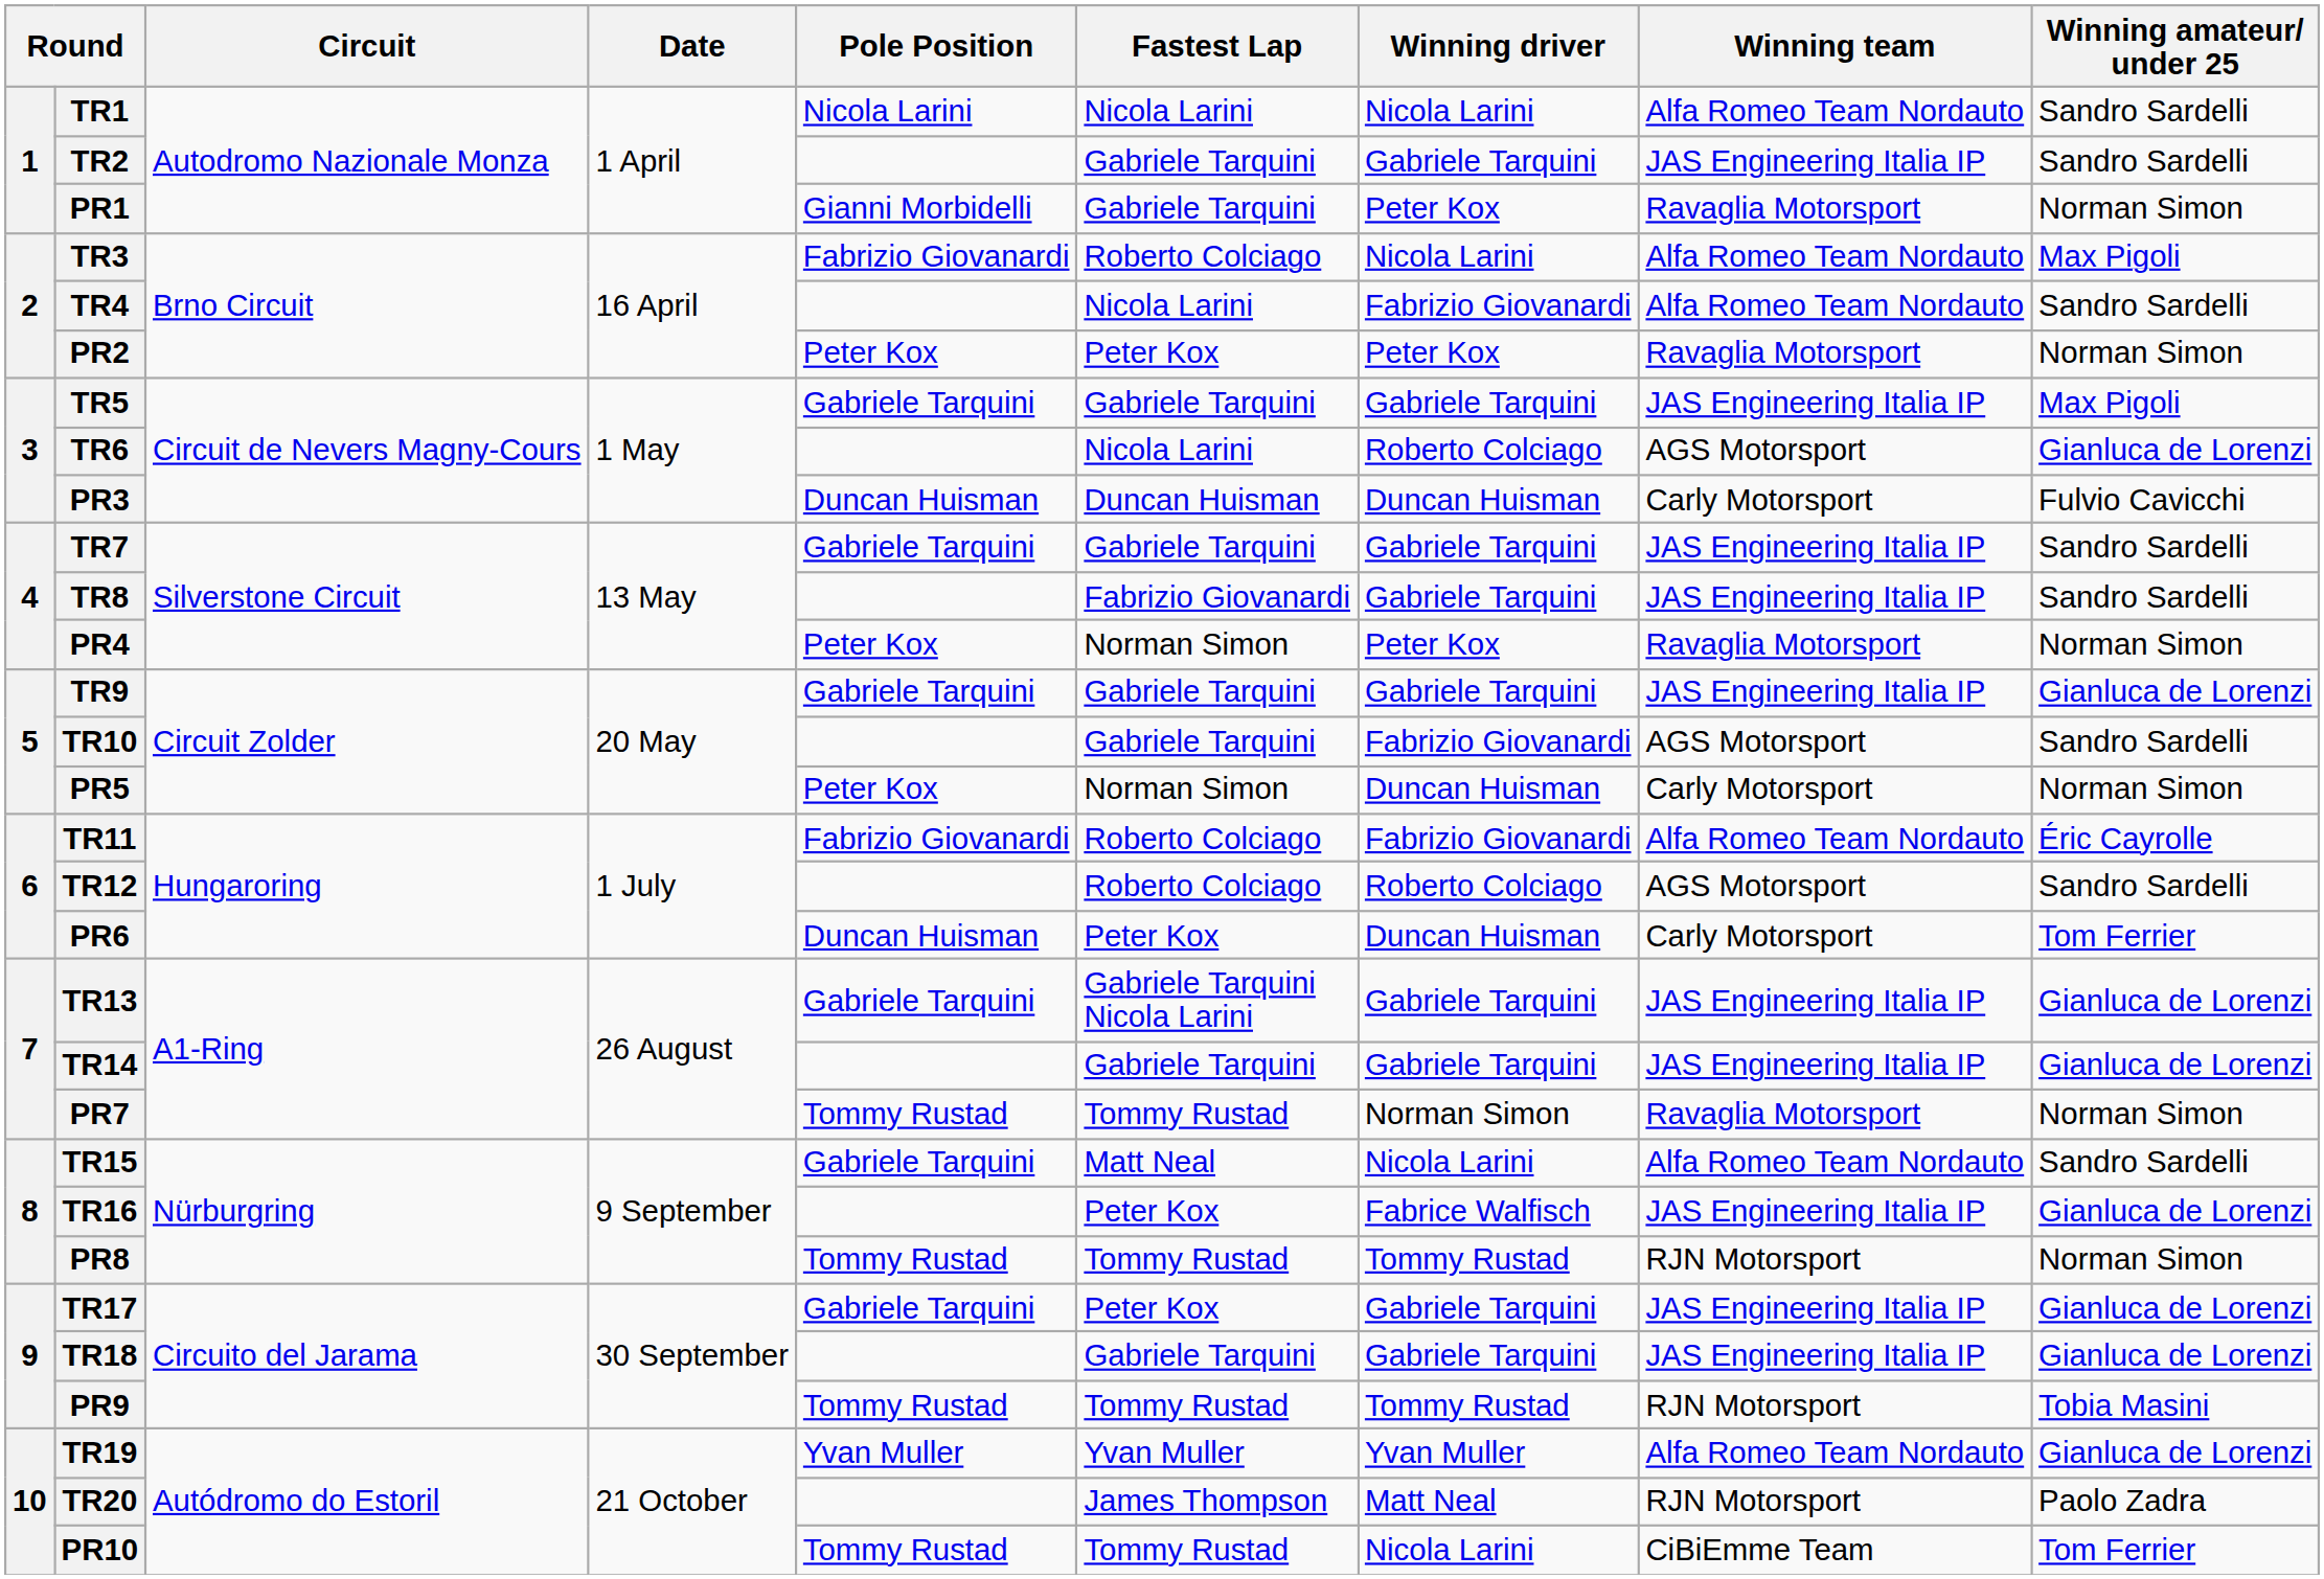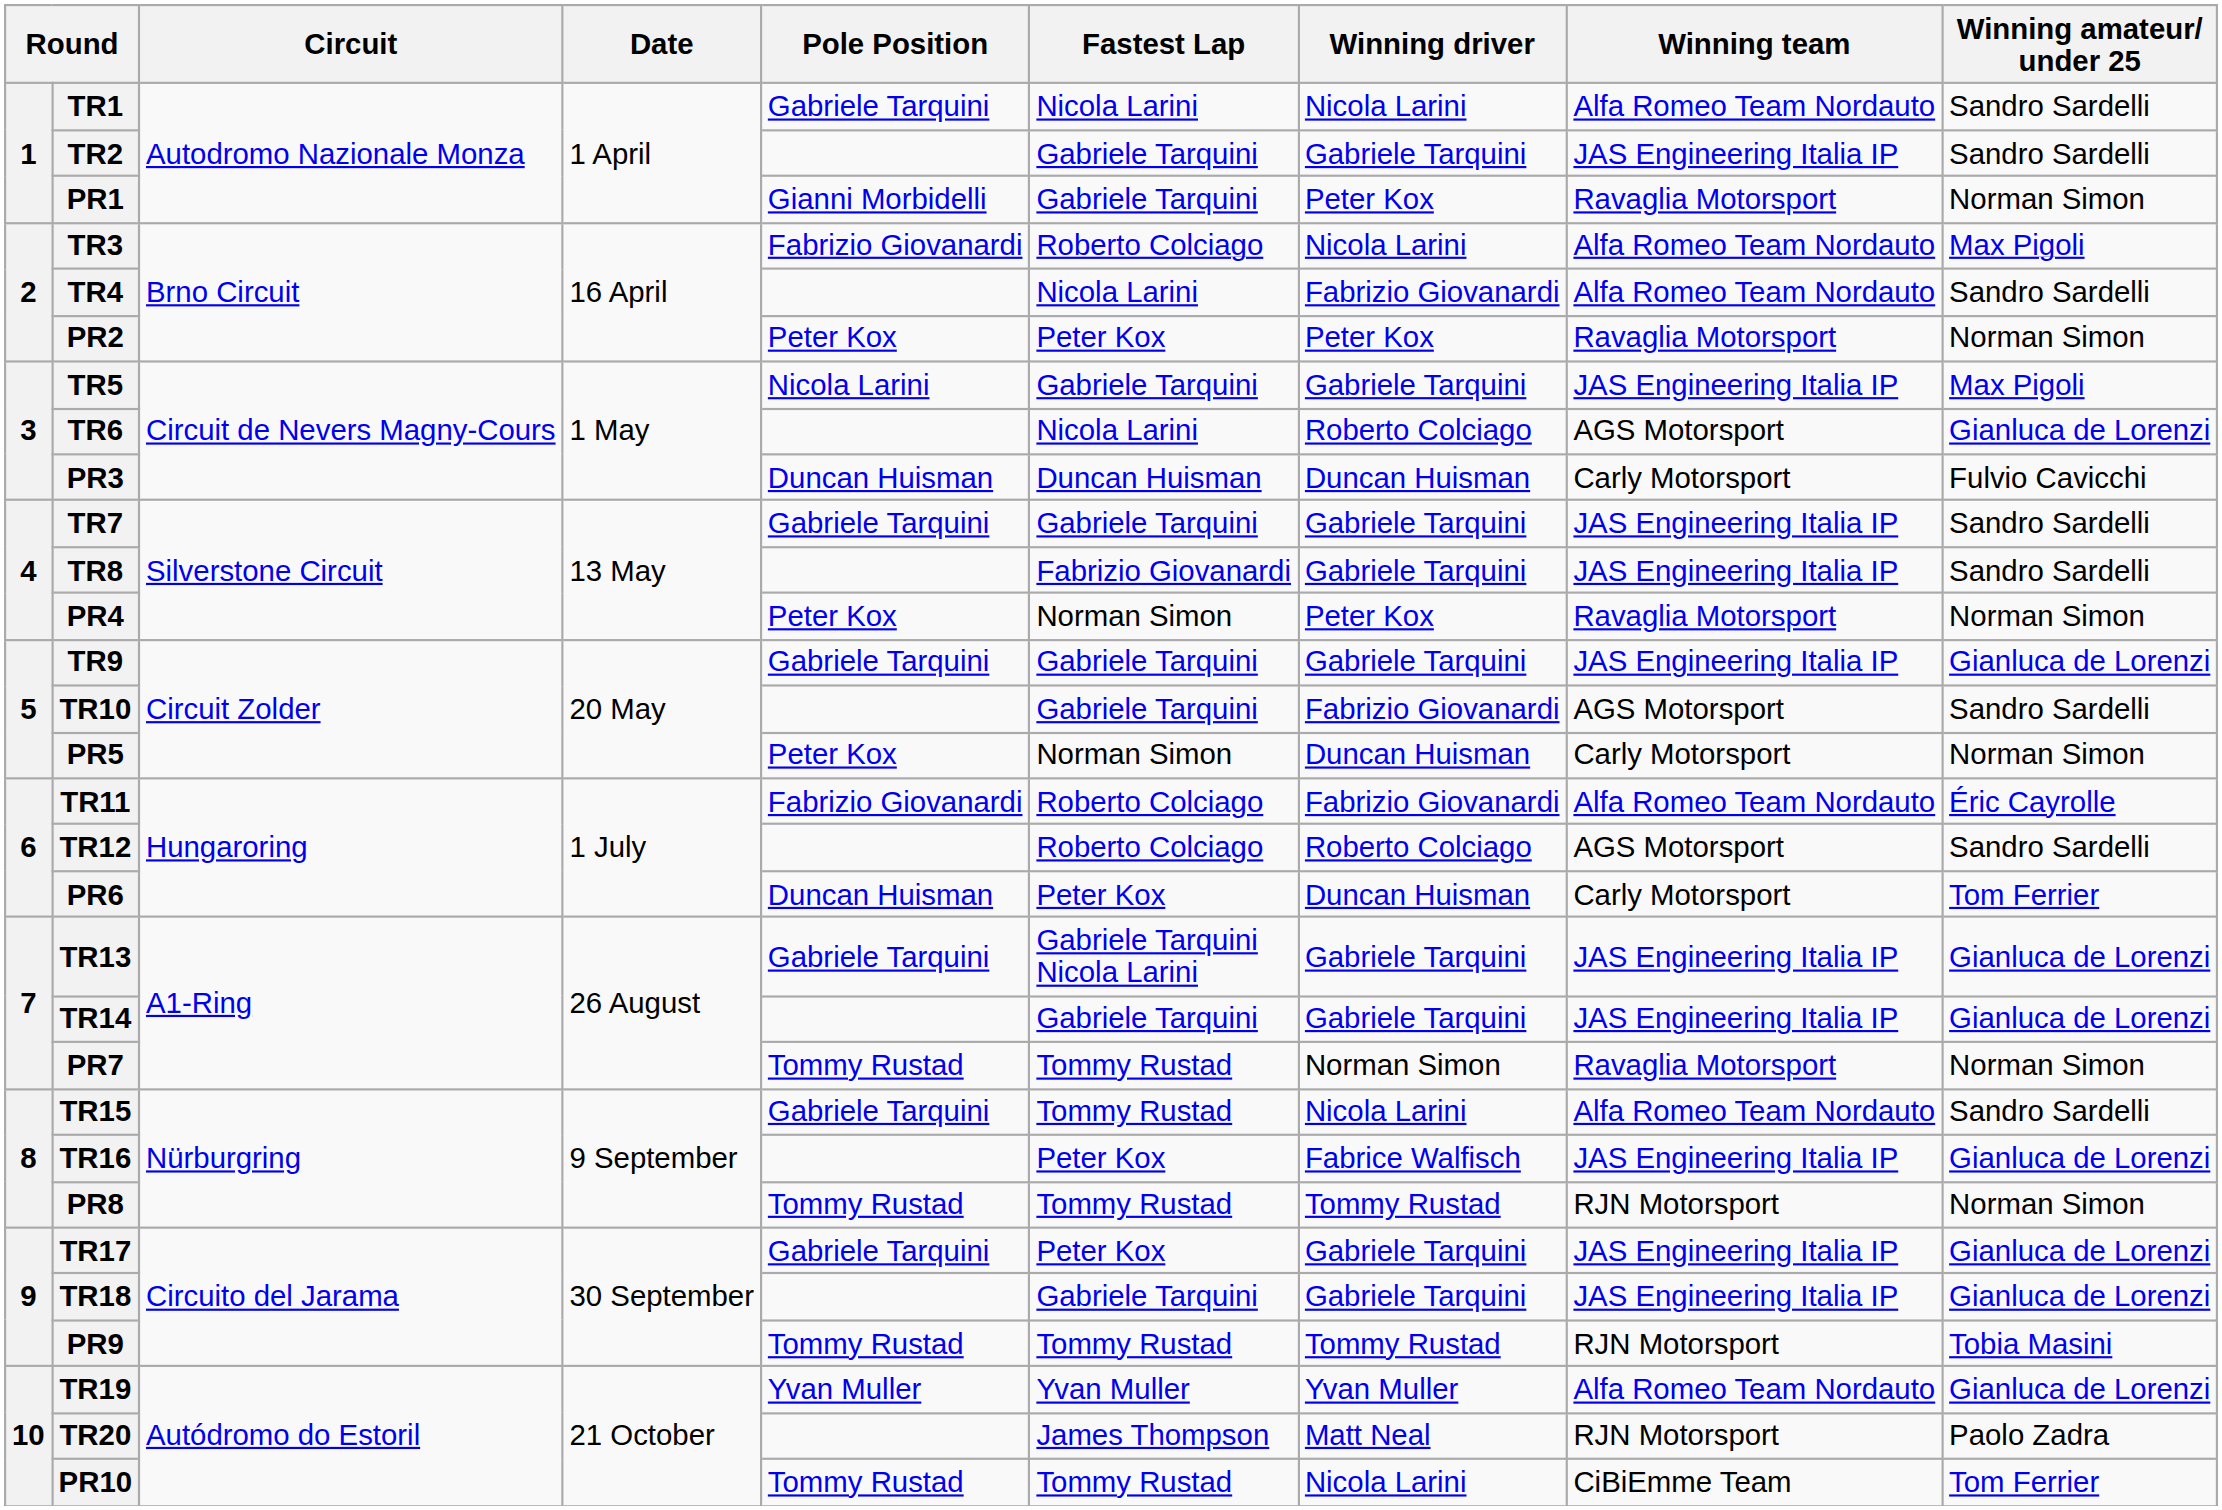TR1 | Pole Position: Nicola Larini -> Gabriele Tarquini
TR5 | Pole Position: Gabriele Tarquini -> Nicola Larini
TR15 | Fastest Lap: Matt Neal -> Tommy Rustad
